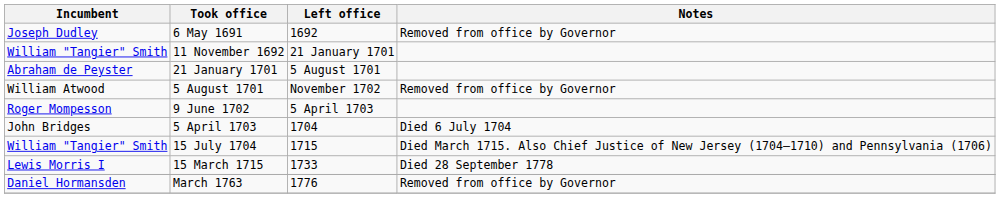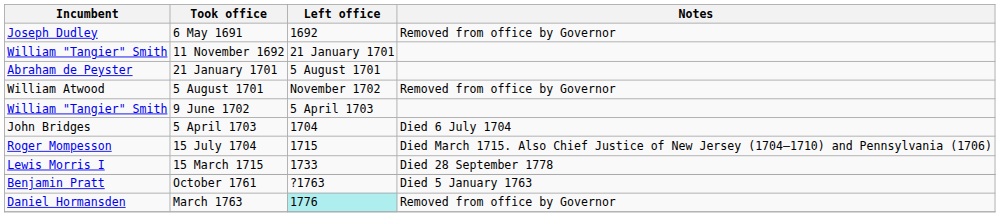9 June 1702 | Incumbent: Roger Mompesson -> William "Tangier" Smith
15 July 1704 | Incumbent: William "Tangier" Smith -> Roger Mompesson
+ row: Benjamin Pratt | October 1761 | ?1763 | Died 5 January 1763
March 1763 | Left office: no background -> paleturquoise background
